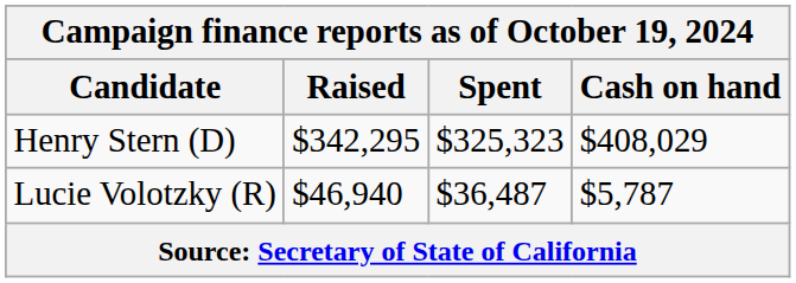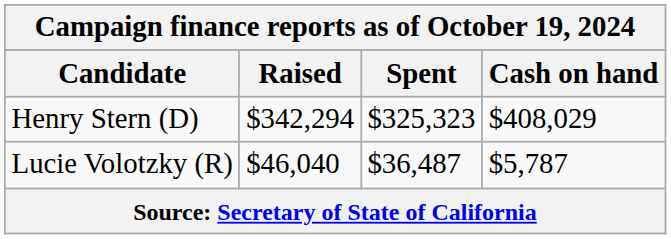Henry Stern (D) | Raised: $342,295 -> $342,294
Lucie Volotzky (R) | Raised: $46,940 -> $46,040
